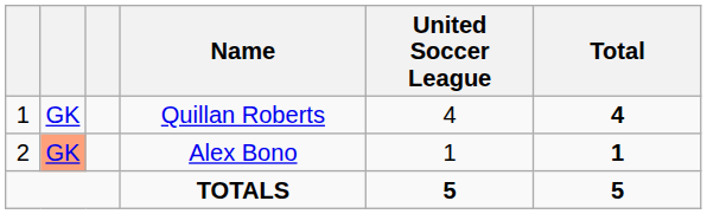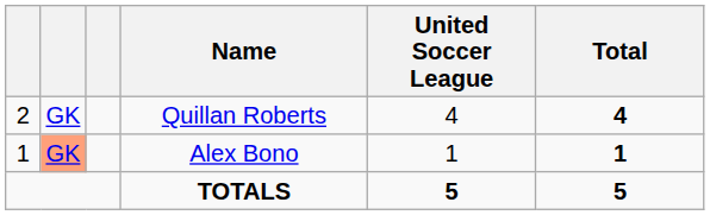Quillan Roberts | column 1: 1 -> 2
Alex Bono | column 1: 2 -> 1
